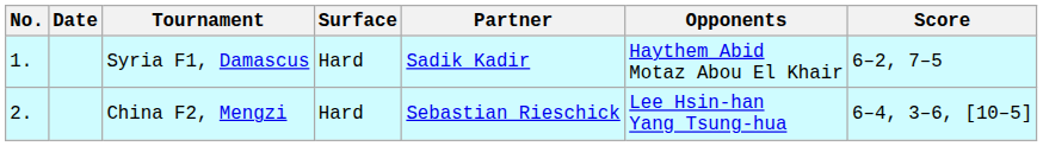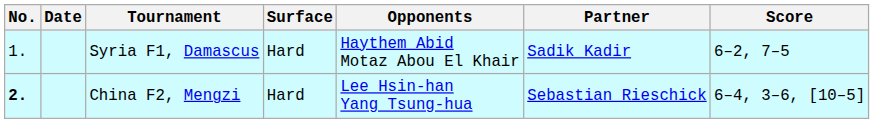columns swapped: Partner <-> Opponents
China F2, Mengzi | No.: normal -> bold
